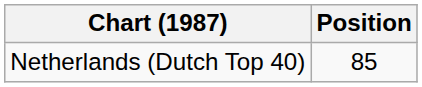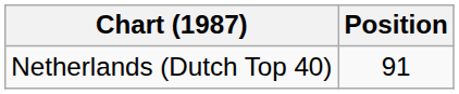Netherlands (Dutch Top 40) | Position: 85 -> 91
